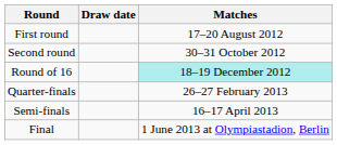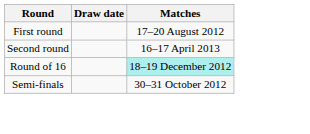Second round | Matches: 30–31 October 2012 -> 16–17 April 2013
- row: Quarter-finals | 26–27 February 2013
Semi-finals | Matches: 16–17 April 2013 -> 30–31 October 2012
- row: Final | 1 June 2013 at Olympiastadion, Berlin
